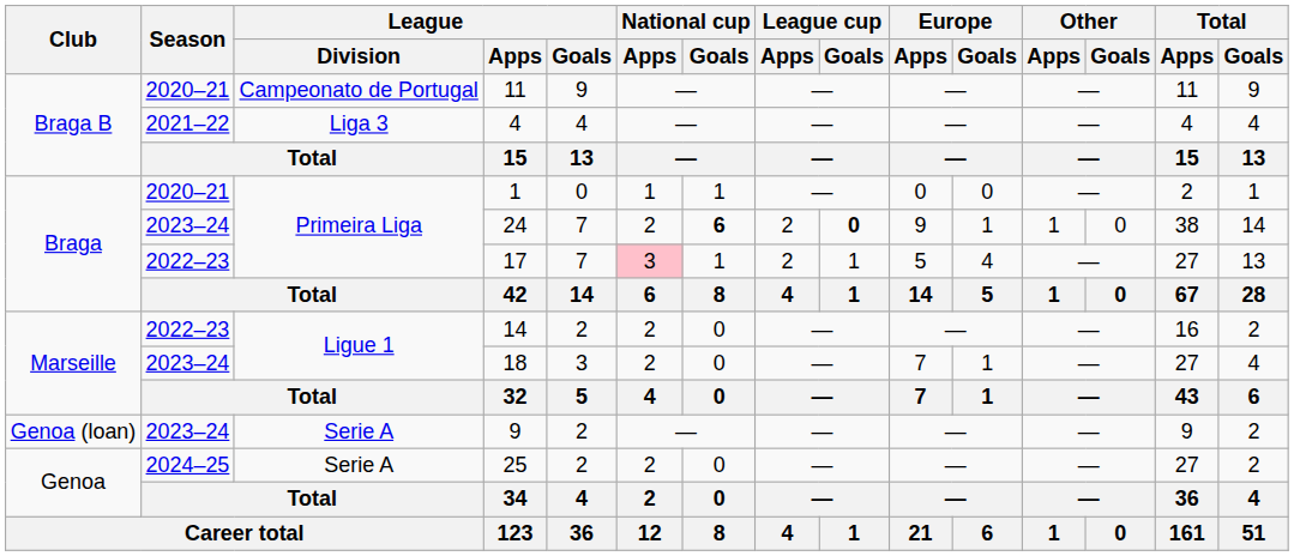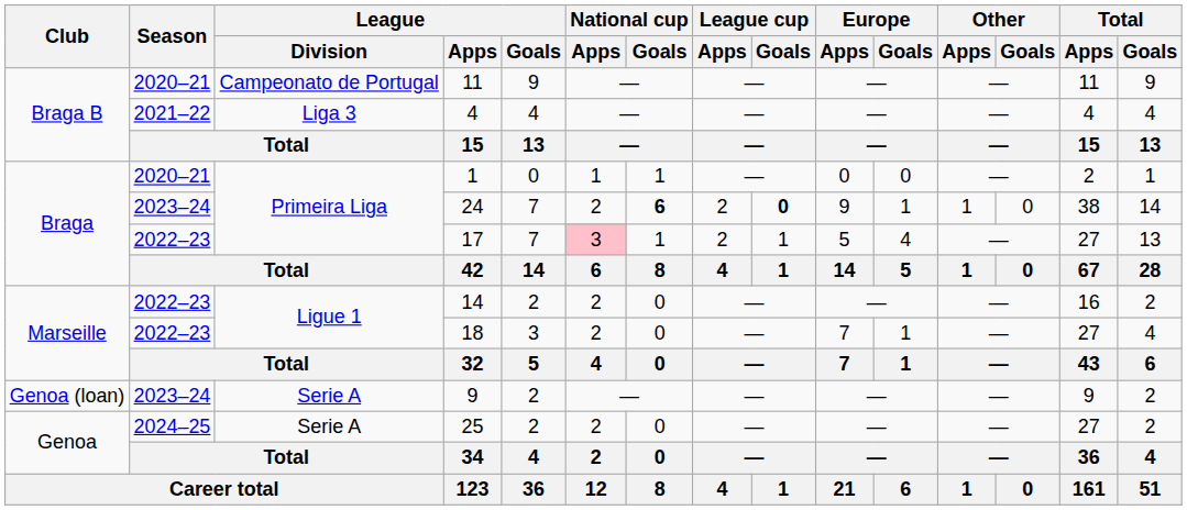18 | Season: 2023–24 -> 2022–23
